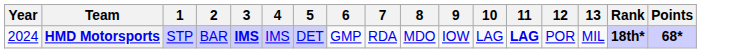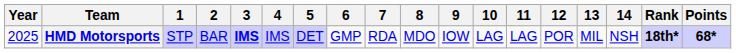+ column: 14 | NSH
HMD Motorsports | Year: 2024 -> 2025
HMD Motorsports | 11: bold -> normal
